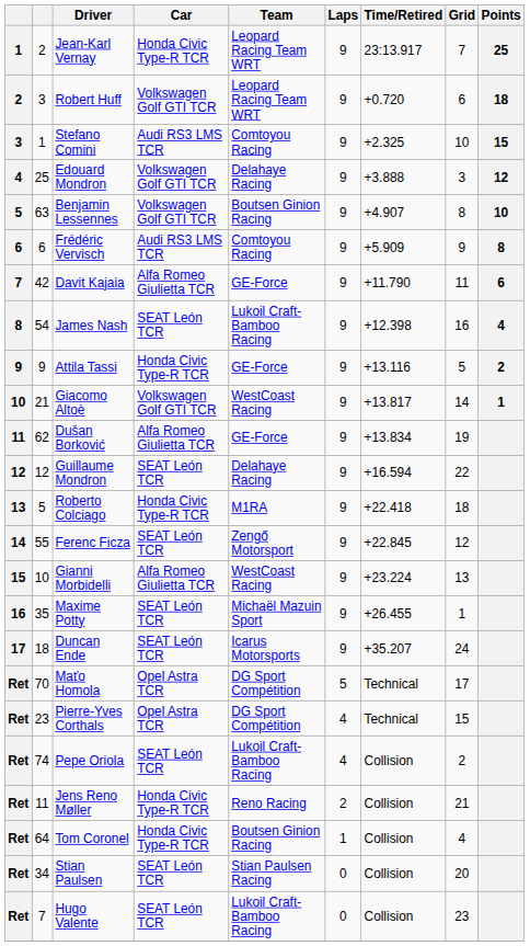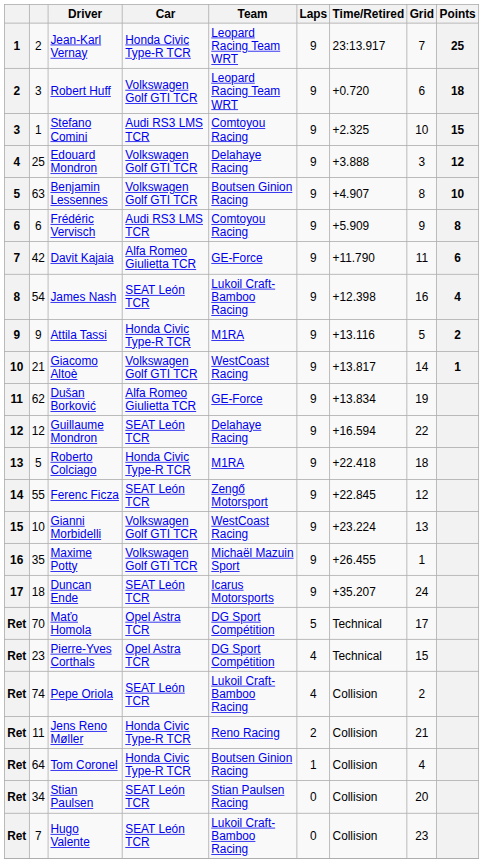Attila Tassi | Team: GE-Force -> M1RA
Gianni Morbidelli | Car: Alfa Romeo Giulietta TCR -> Volkswagen Golf GTI TCR
Maxime Potty | Car: SEAT León TCR -> Volkswagen Golf GTI TCR
